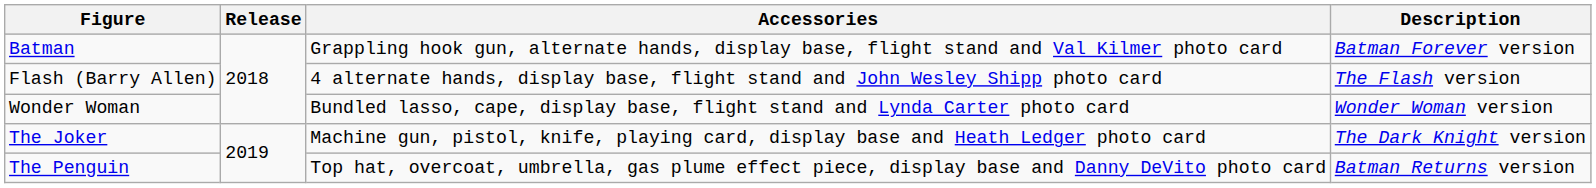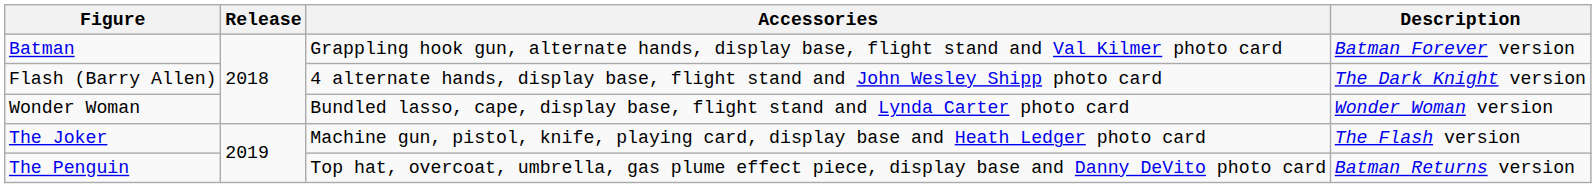Flash (Barry Allen) | Description: The Flash version -> The Dark Knight version
The Joker | Description: The Dark Knight version -> The Flash version
